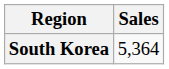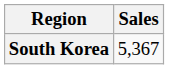South Korea | Sales: 5,364 -> 5,367
